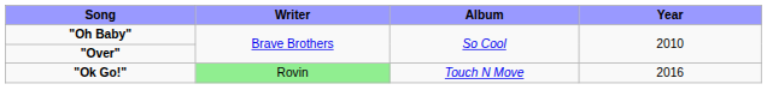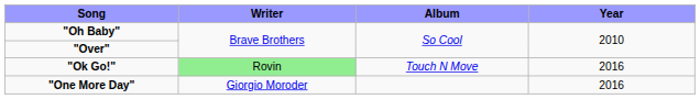+ row: "One More Day" | Giorgio Moroder | 2016
